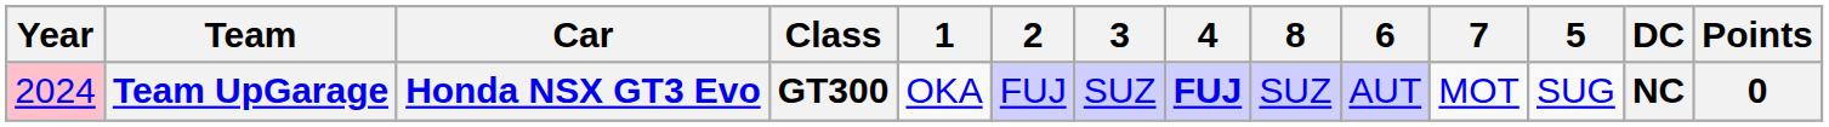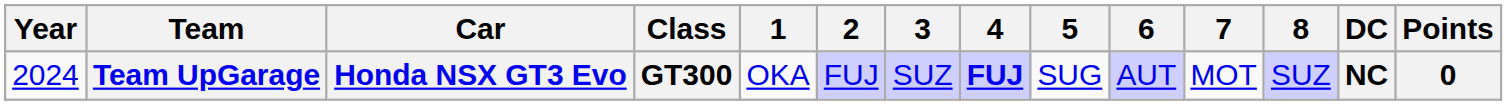columns swapped: 5 <-> 8
Team UpGarage | Year: pink background -> no background
